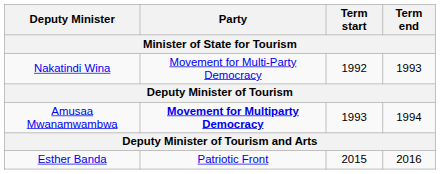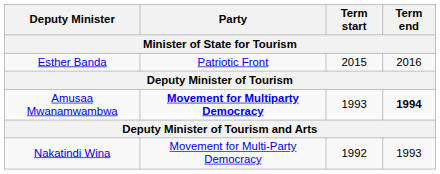rows swapped: Nakatindi Wina <-> Esther Banda
Amusaa Mwanamwambwa | Term end: normal -> bold
